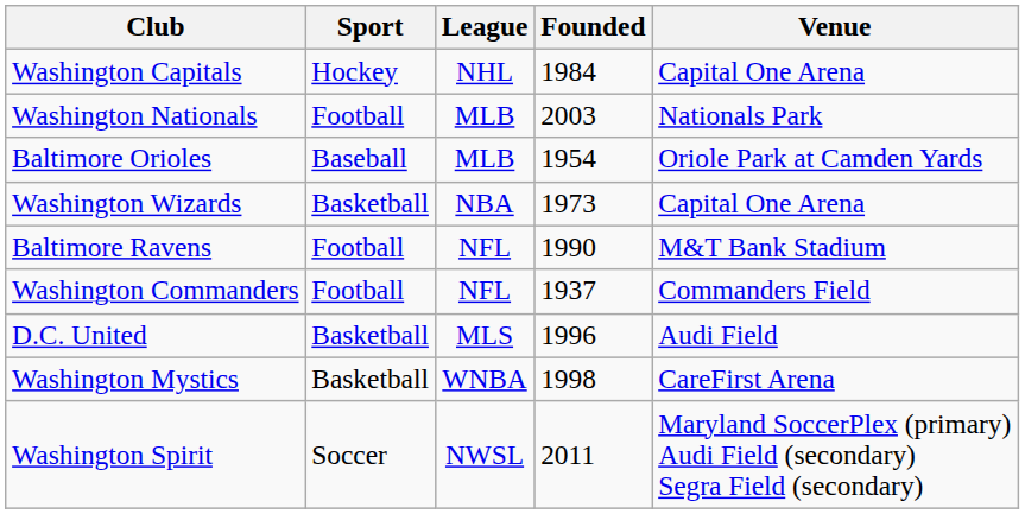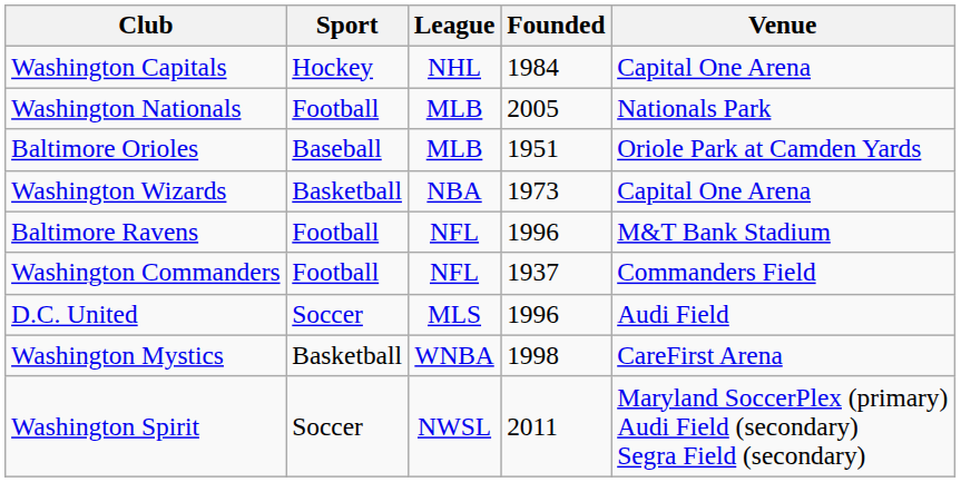Washington Nationals | Founded: 2003 -> 2005
Baltimore Orioles | Founded: 1954 -> 1951
Baltimore Ravens | Founded: 1990 -> 1996
D.C. United | Sport: Basketball -> Soccer
